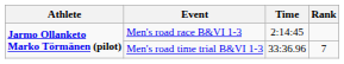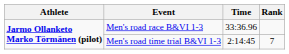Men's road race B&VI 1-3 | Time: 2:14:45 -> 33:36.96
Men's road time trial B&VI 1-3 | Time: 33:36.96 -> 2:14:45
